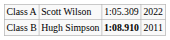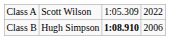Class B | column 4: 2011 -> 2006
